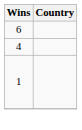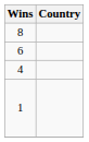+ row: 8
